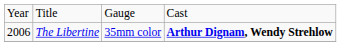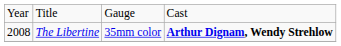The Libertine | column 1: 2006 -> 2008
